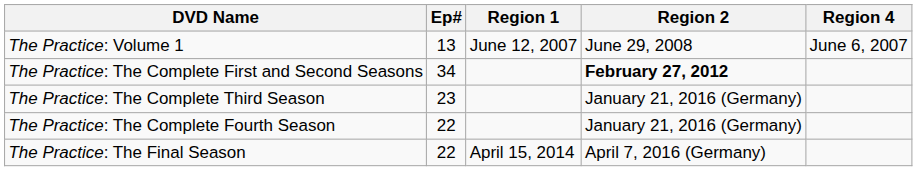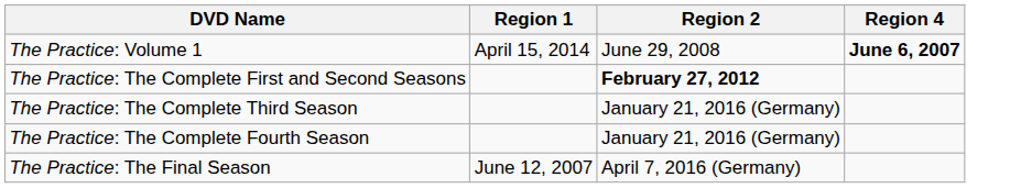- column: Ep# | 13 | 34 | 23 | 22 | 22
The Practice: Volume 1 | Region 1: June 12, 2007 -> April 15, 2014
The Practice: Volume 1 | Region 4: normal -> bold
The Practice: The Final Season | Region 1: April 15, 2014 -> June 12, 2007
